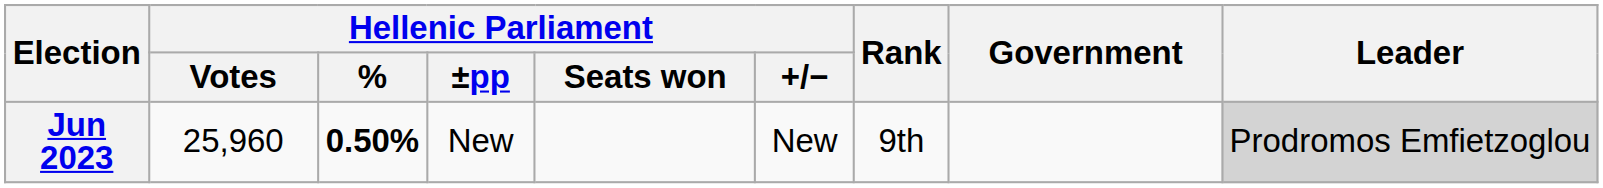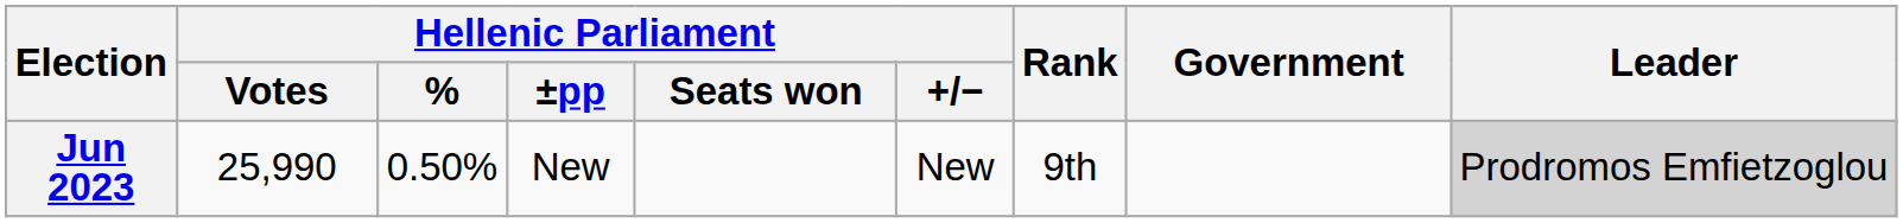Jun 2023 | Hellenic Parliament / Votes: 25,960 -> 25,990
Jun 2023 | Hellenic Parliament / %: bold -> normal
